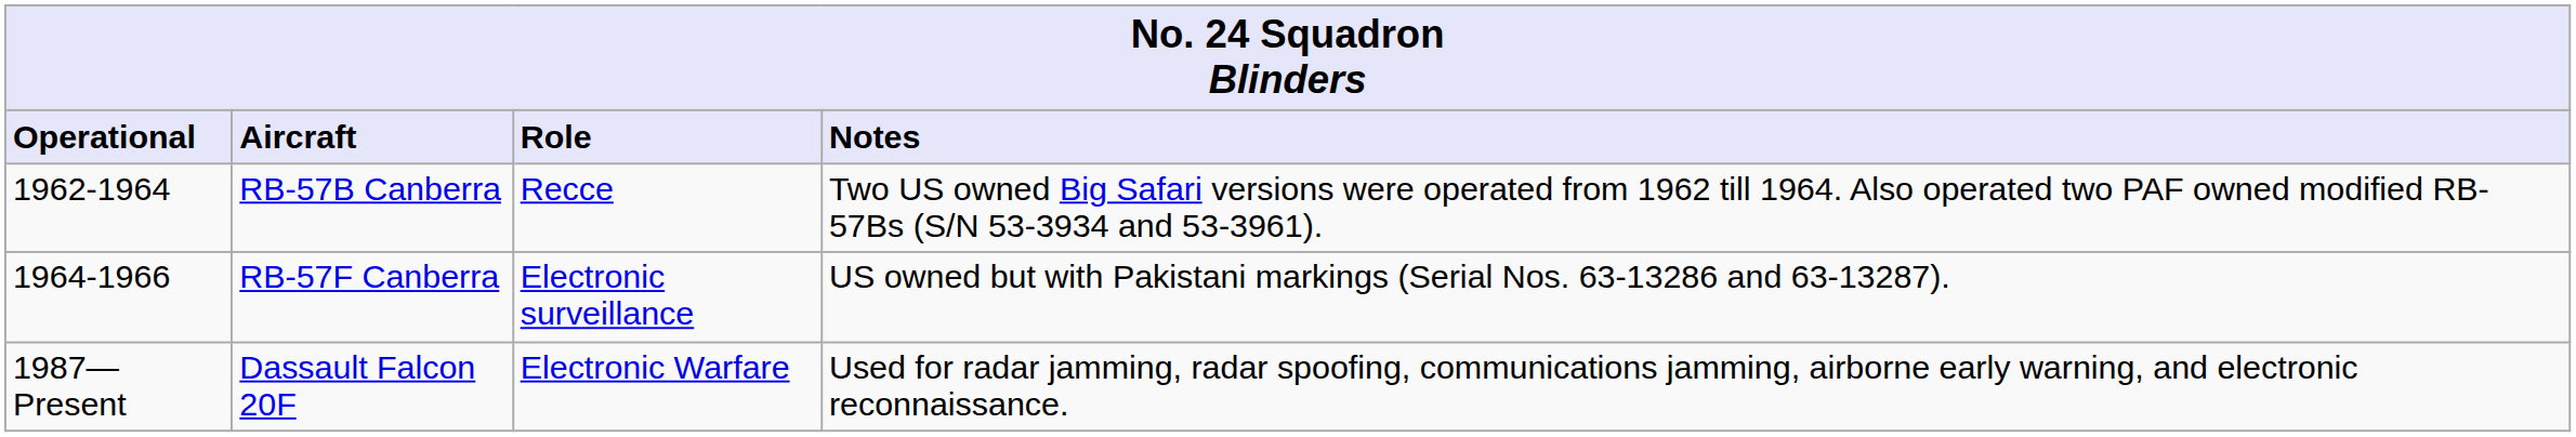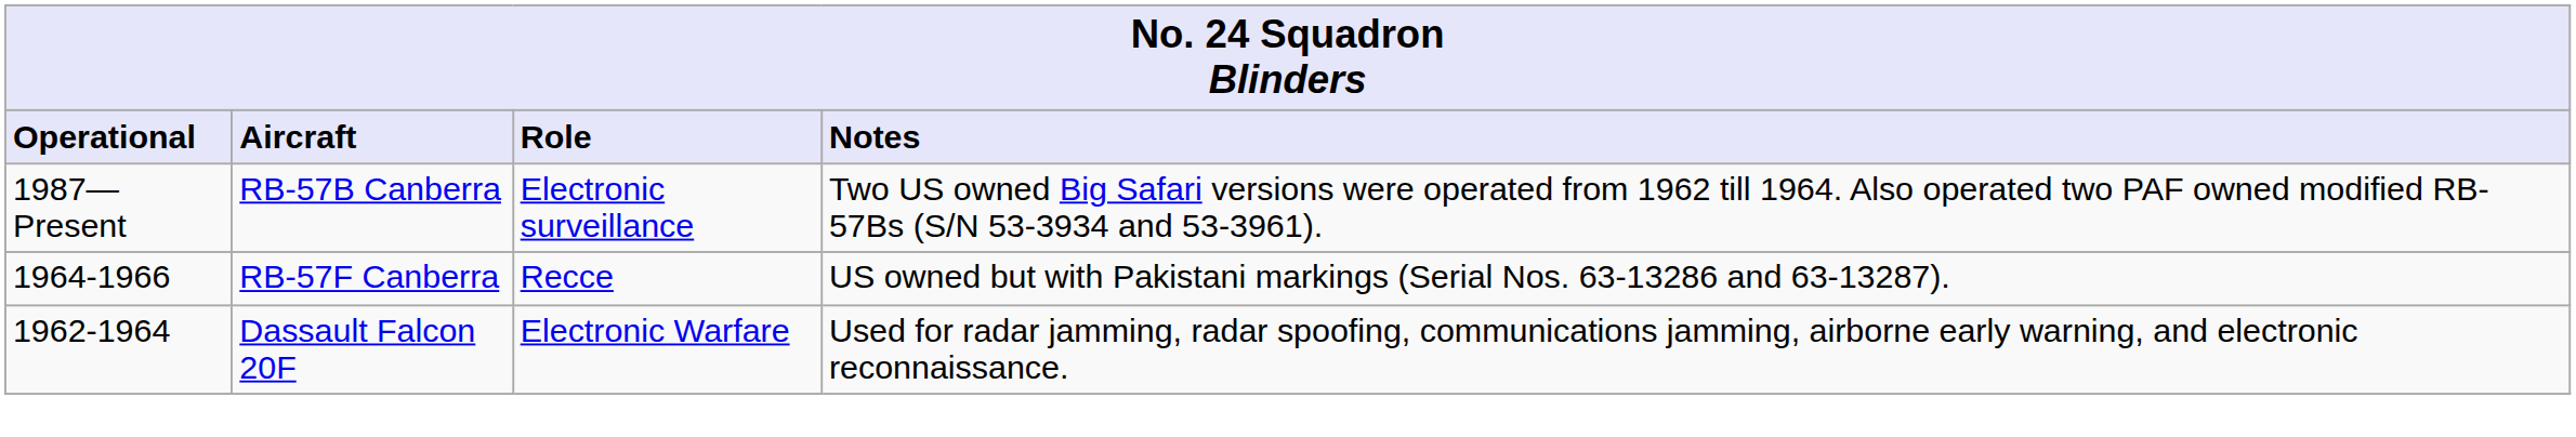RB-57B Canberra | Operational: 1962-1964 -> 1987—Present
RB-57B Canberra | Role: Recce -> Electronic surveillance
RB-57F Canberra | Role: Electronic surveillance -> Recce
Dassault Falcon 20F | Operational: 1987—Present -> 1962-1964
